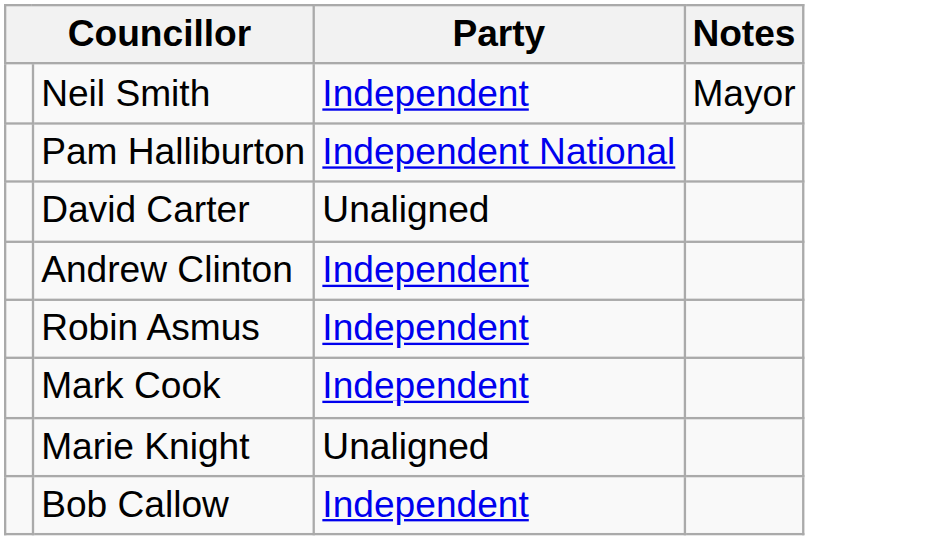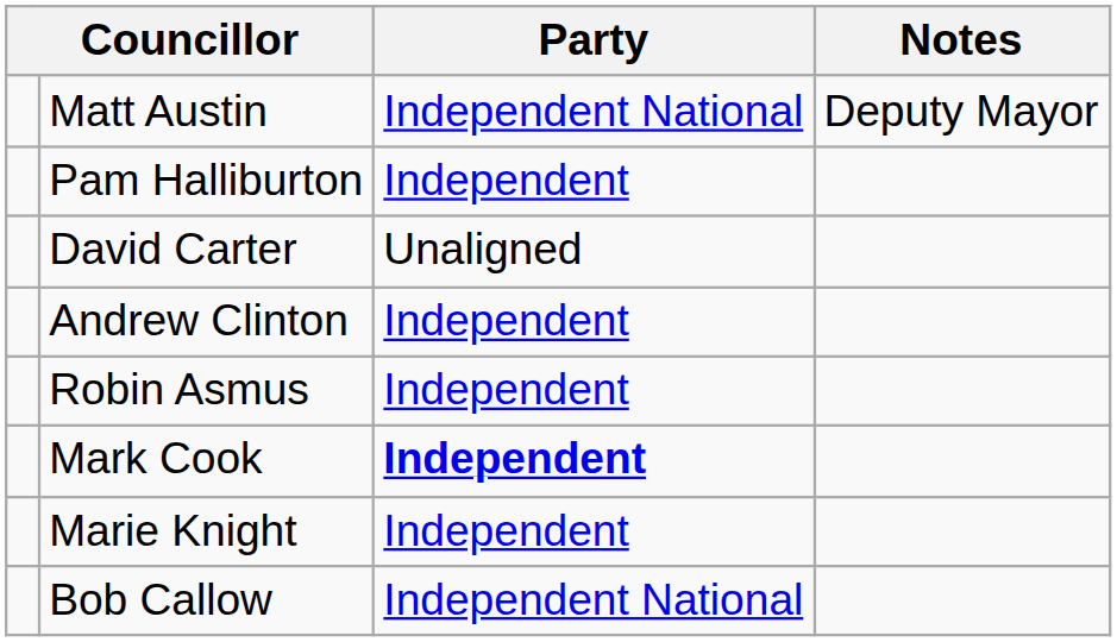- row: Neil Smith | Independent | Mayor
+ row: Matt Austin | Independent National | Deputy Mayor
Pam Halliburton | Party: Independent National -> Independent
Mark Cook | Party: normal -> bold
Marie Knight | Party: Unaligned -> Independent
Bob Callow | Party: Independent -> Independent National
